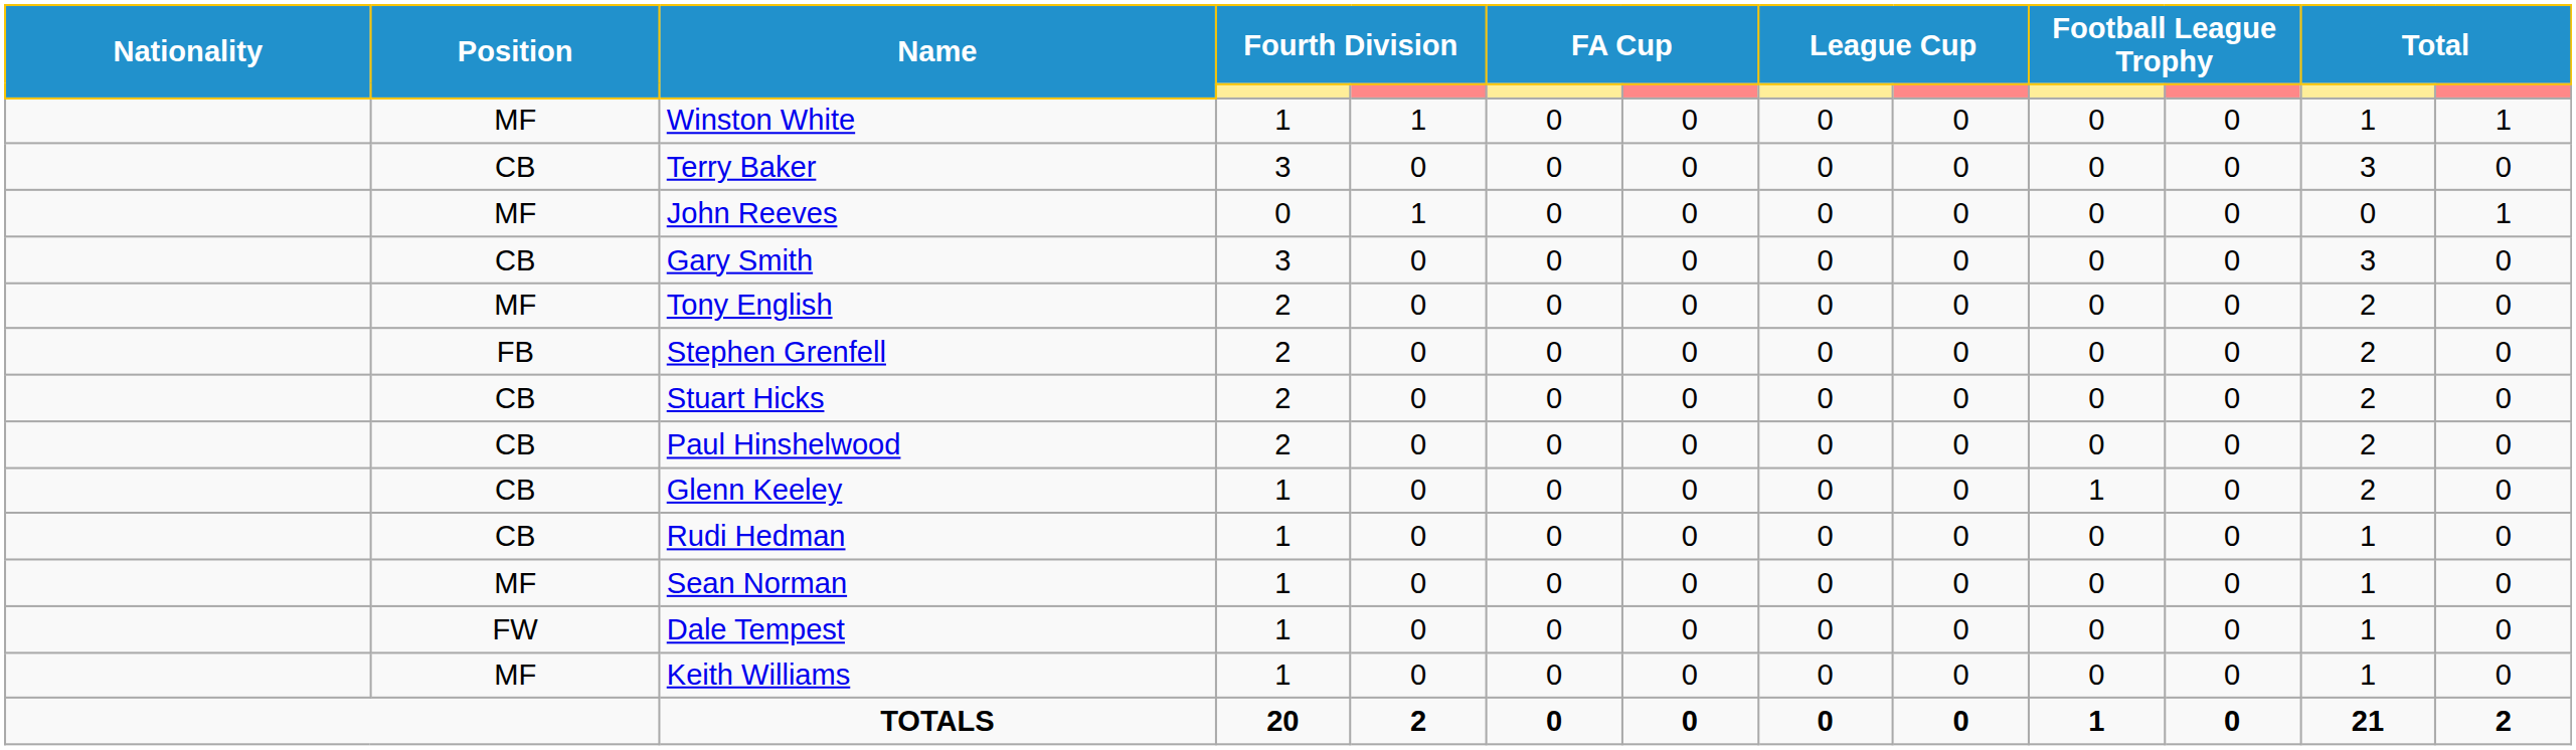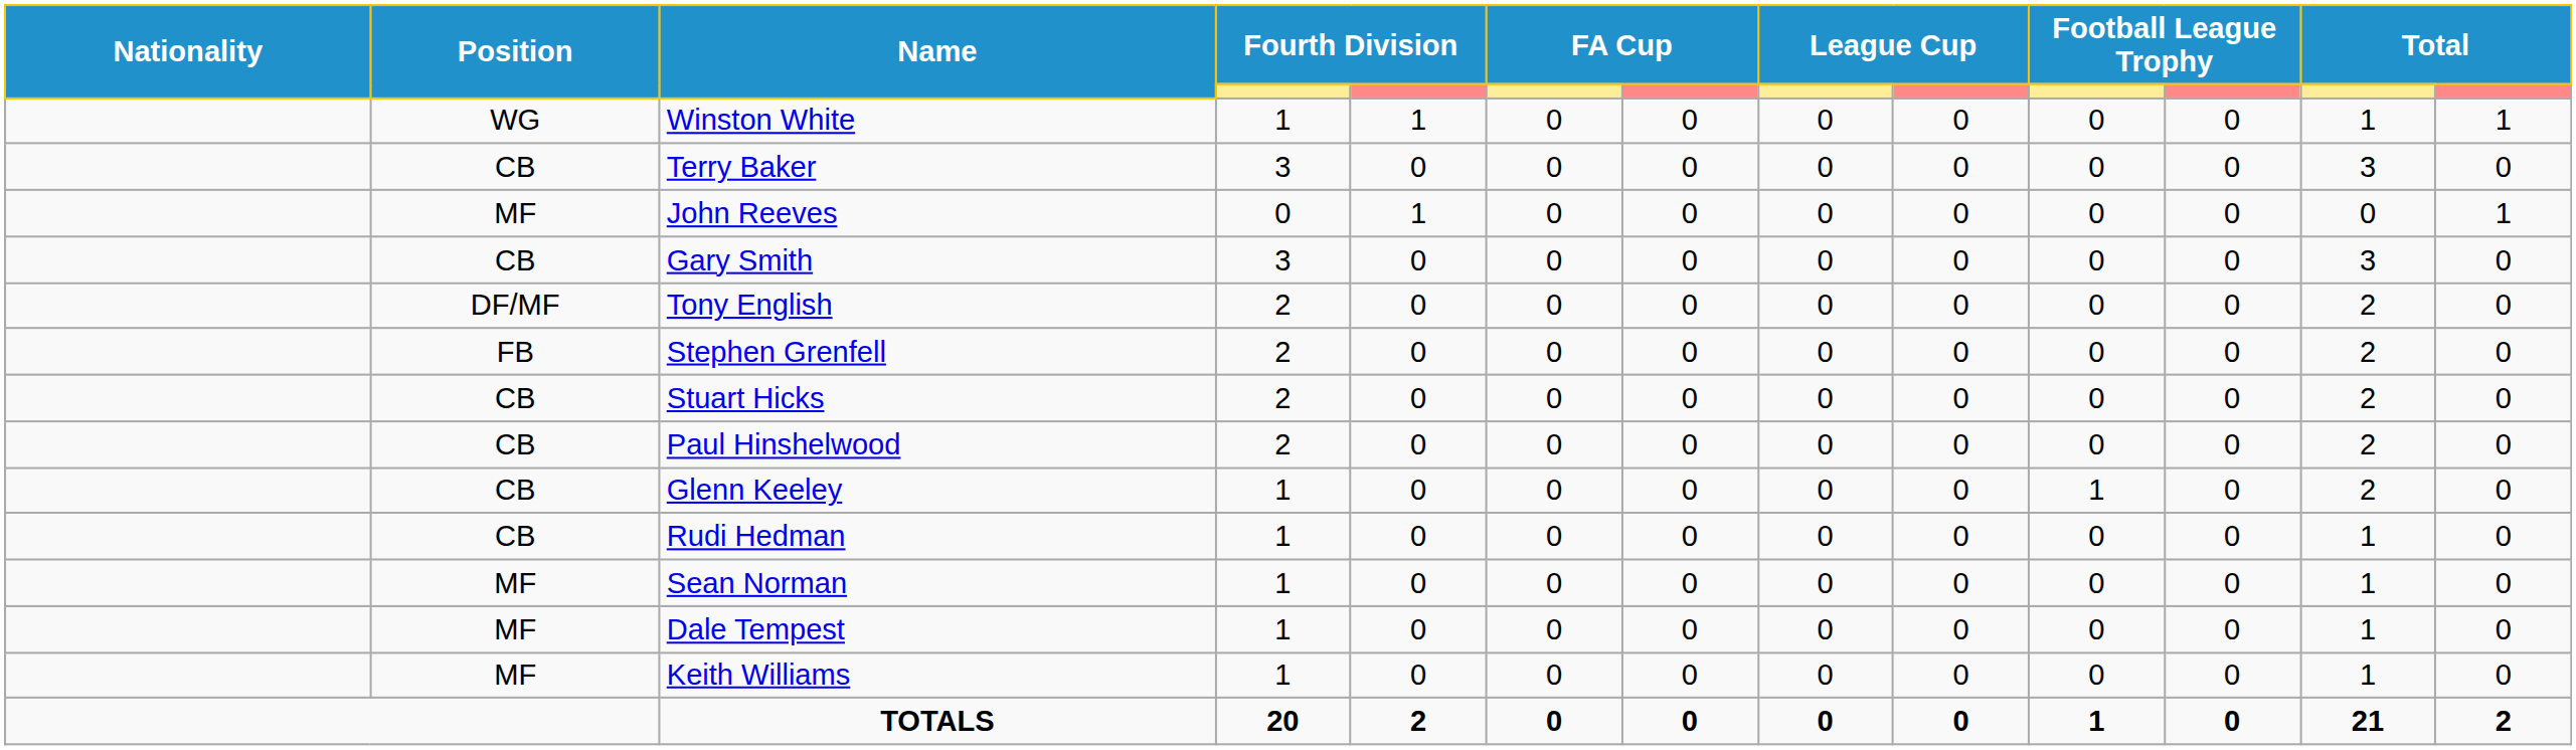Winston White | Position: MF -> WG
Tony English | Position: MF -> DF/MF
Dale Tempest | Position: FW -> MF
